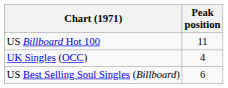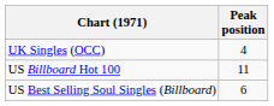rows swapped: UK Singles (OCC) <-> US Billboard Hot 100
